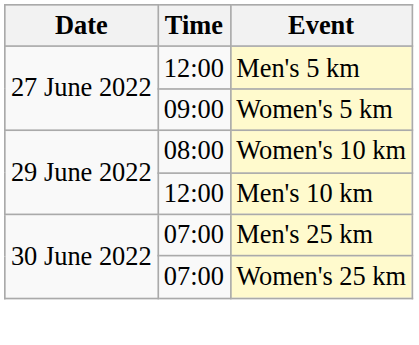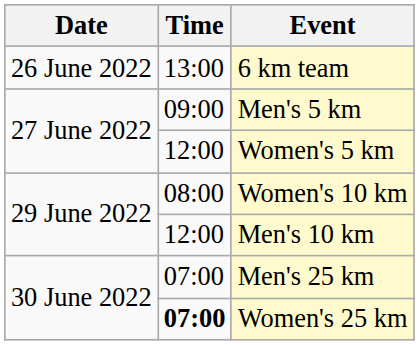+ row: 26 June 2022 | 13:00 | 6 km team
Men's 5 km | Time: 12:00 -> 09:00
Women's 5 km | Time: 09:00 -> 12:00
Women's 25 km | Time: normal -> bold
